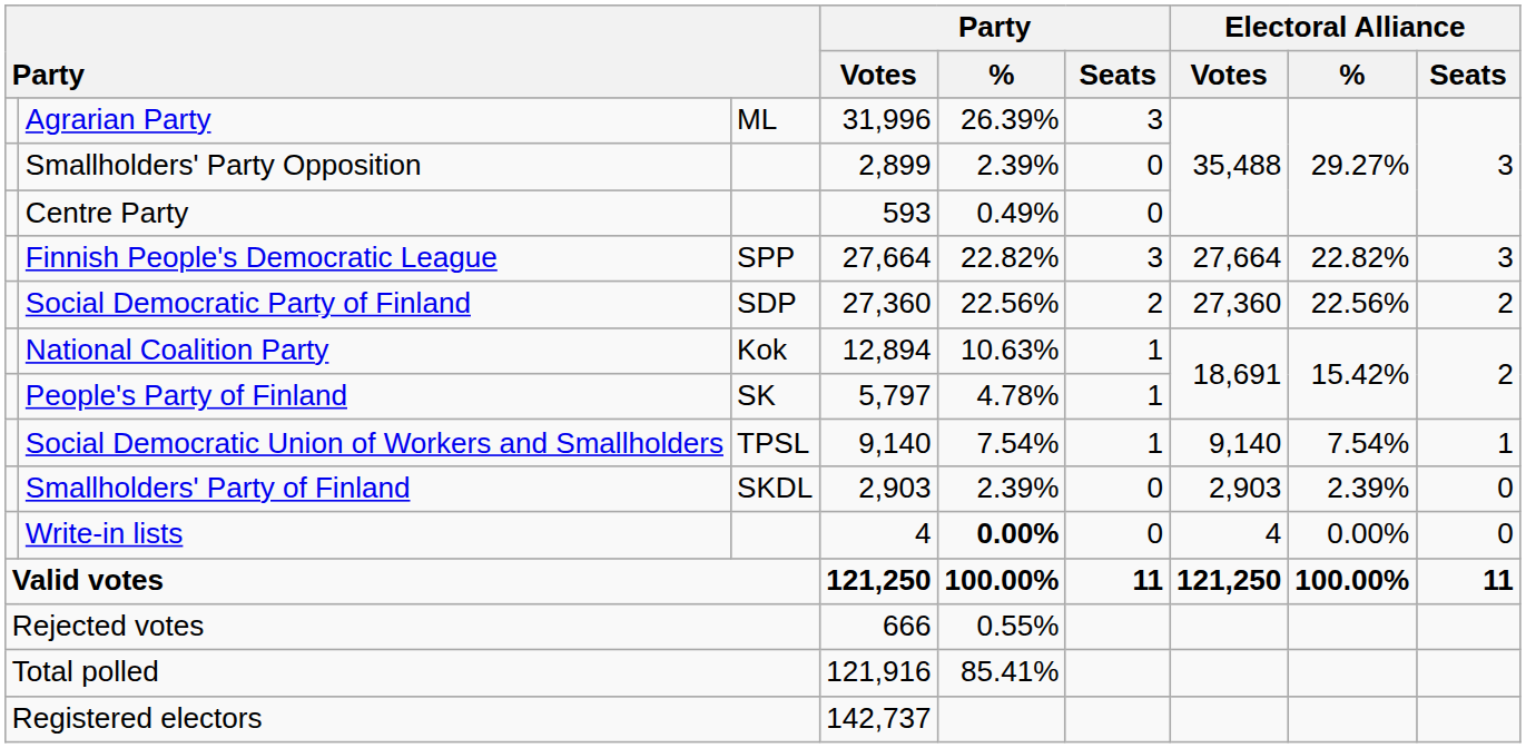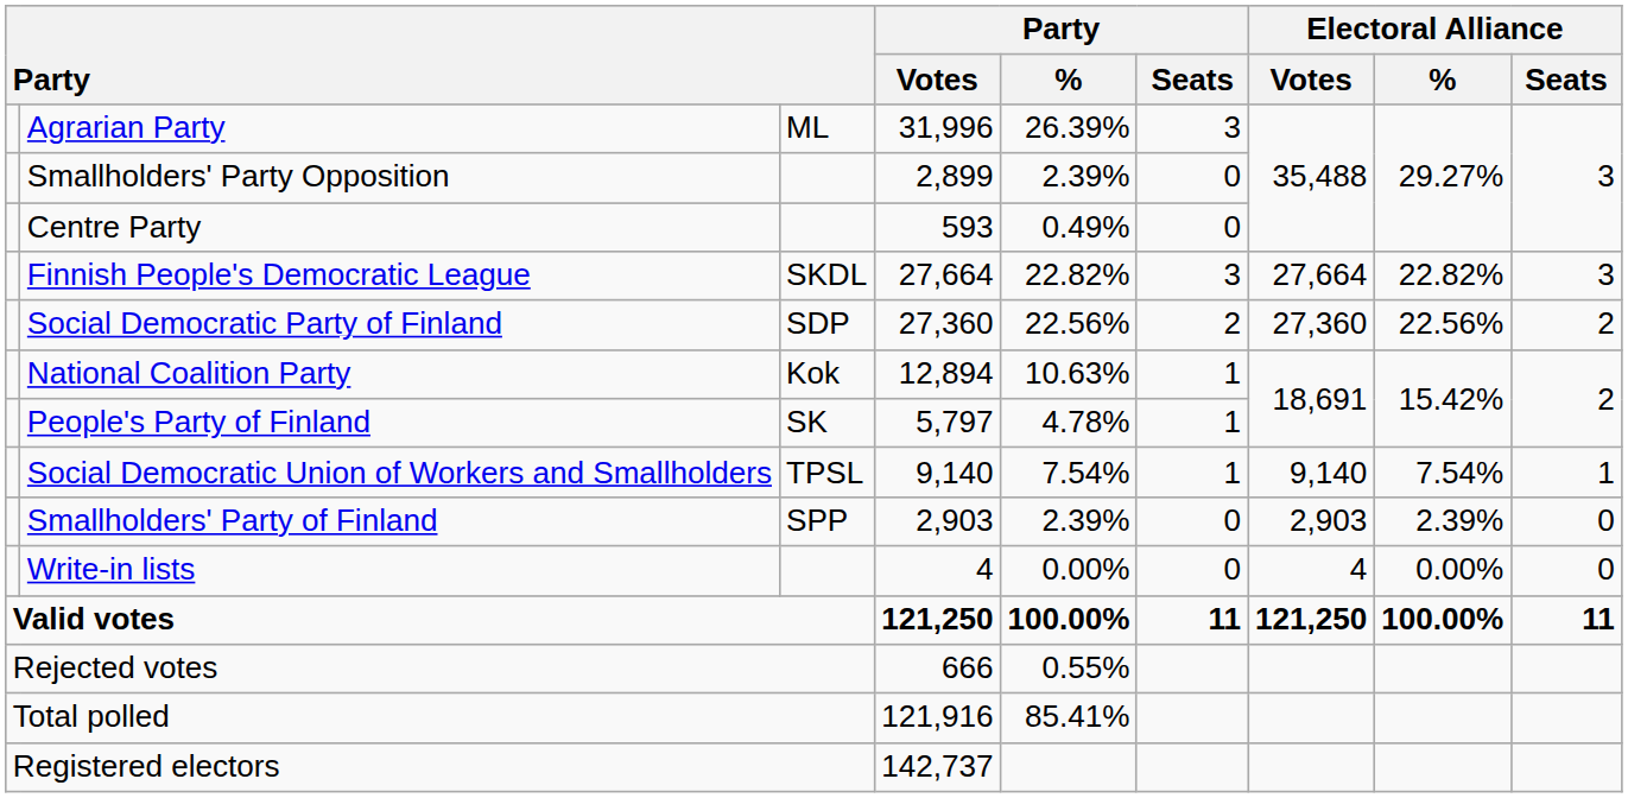Finnish People's Democratic League | column 3: SPP -> SKDL
Smallholders' Party of Finland | column 3: SKDL -> SPP
Write-in lists | Party / %: bold -> normal
